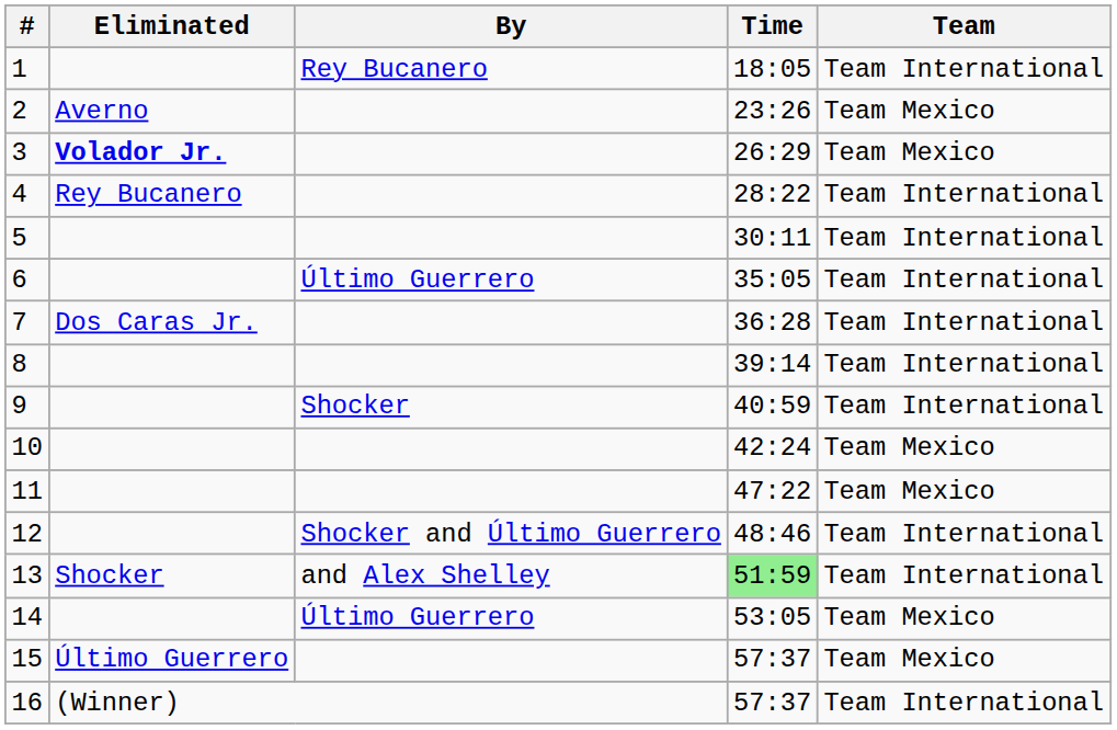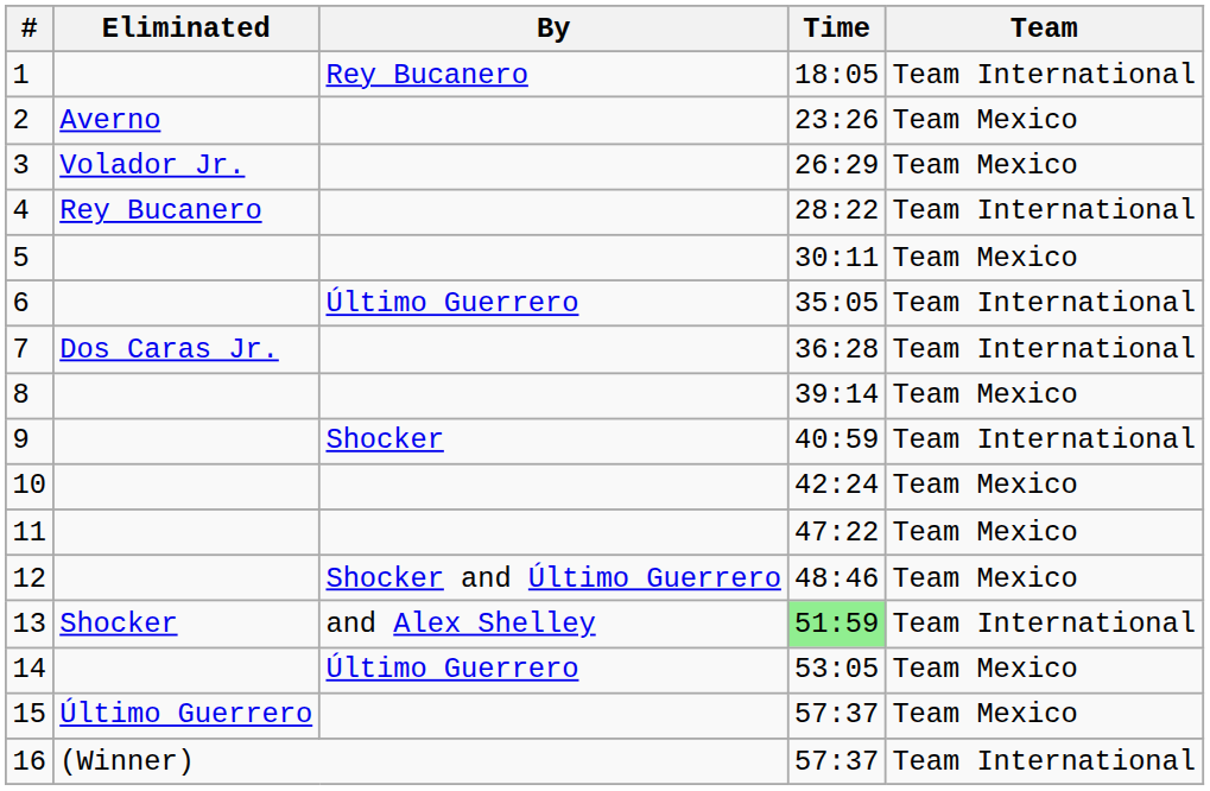3 | Eliminated: bold -> normal
5 | Team: Team International -> Team Mexico
8 | Team: Team International -> Team Mexico
12 | Team: Team International -> Team Mexico
